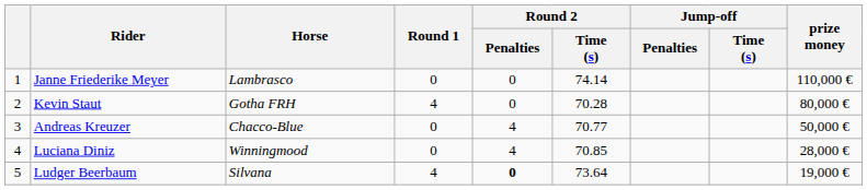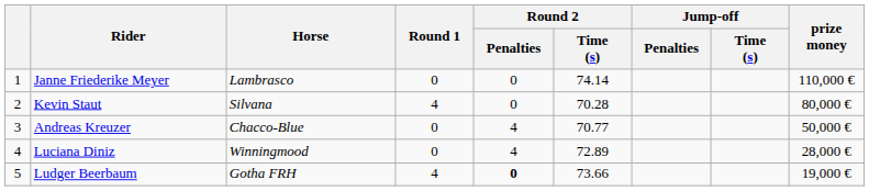Kevin Staut | Horse: Gotha FRH -> Silvana
Luciana Diniz | Round 2 / Time (s): 70.85 -> 72.89
Ludger Beerbaum | Horse: Silvana -> Gotha FRH
Ludger Beerbaum | Round 2 / Time (s): 73.64 -> 73.66
